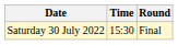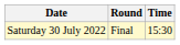columns swapped: Time <-> Round
